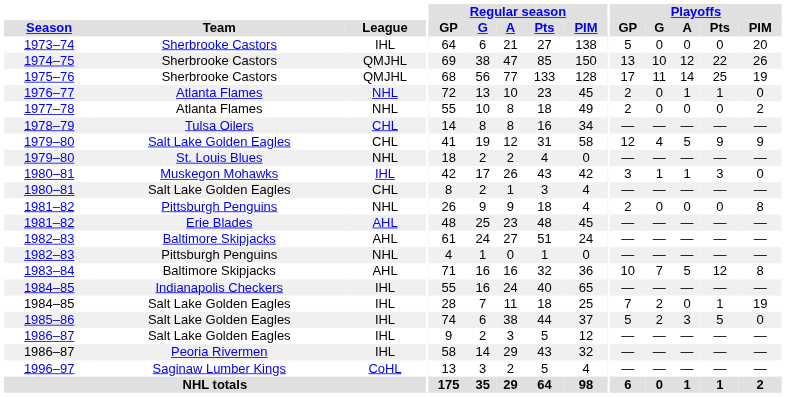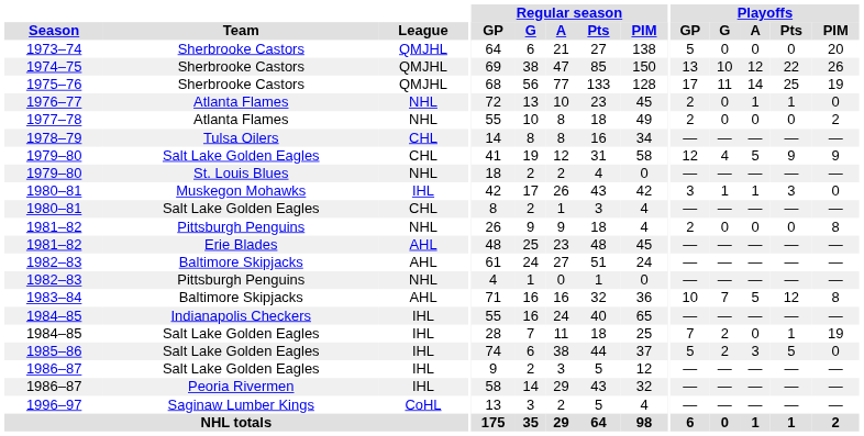1973–74 | League: IHL -> QMJHL
